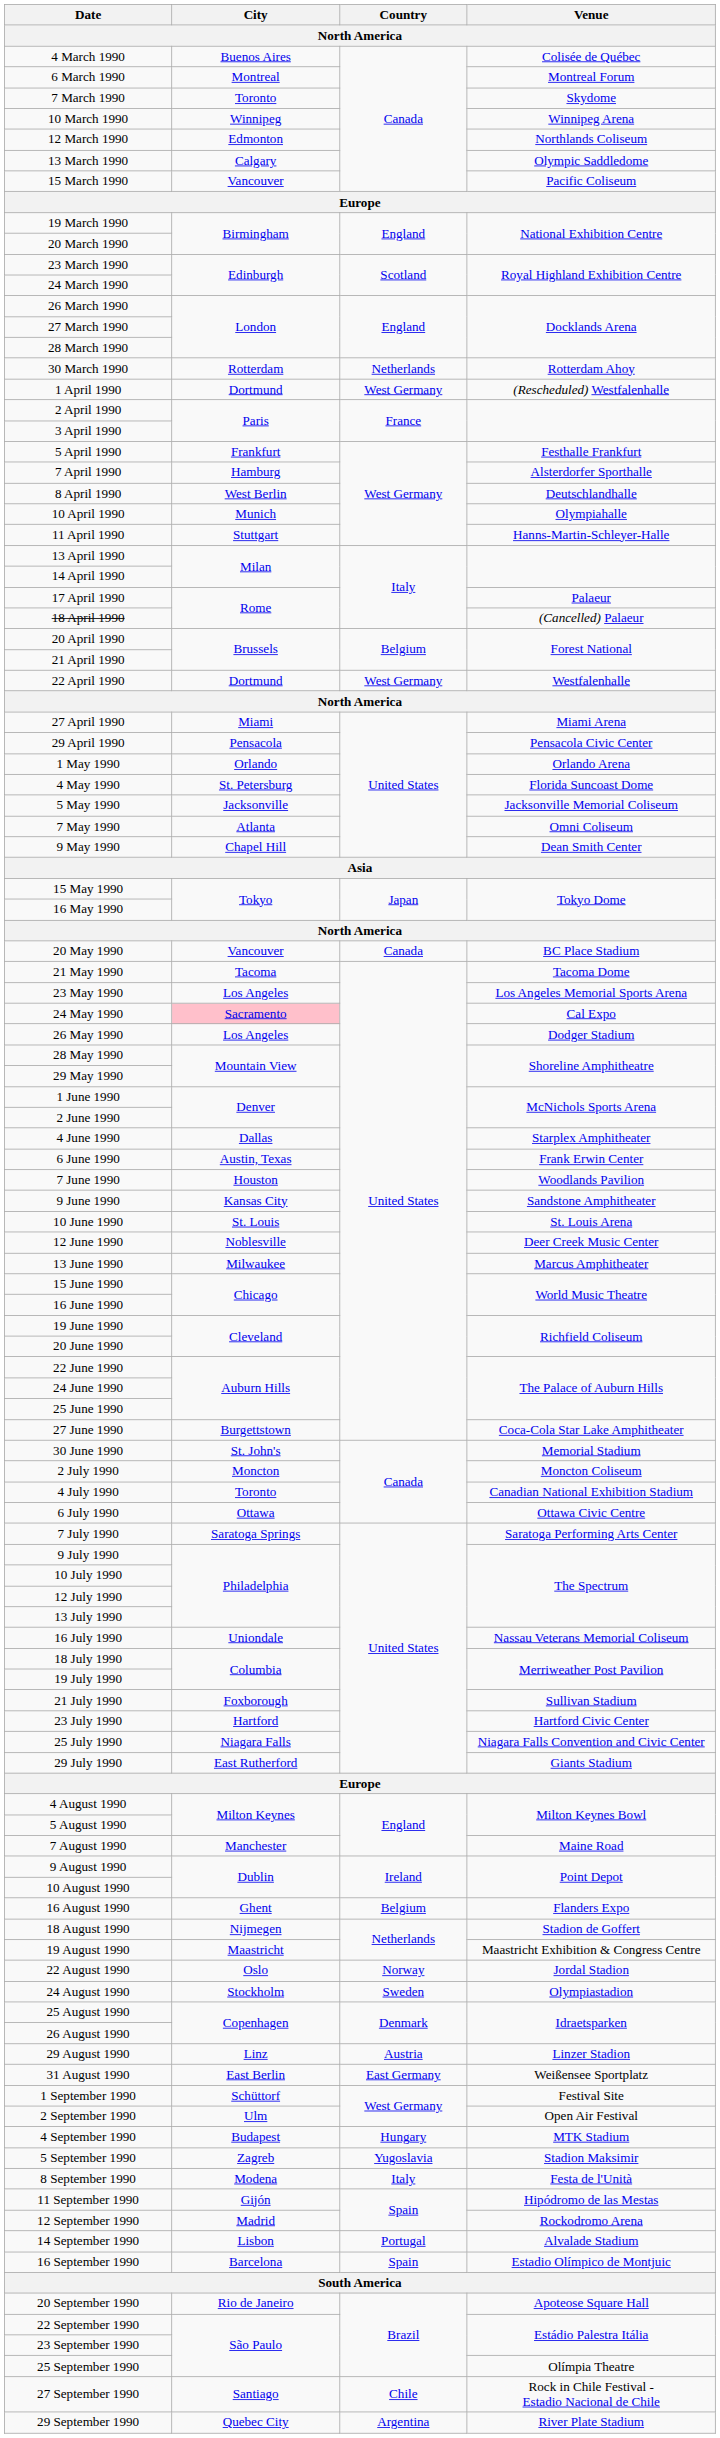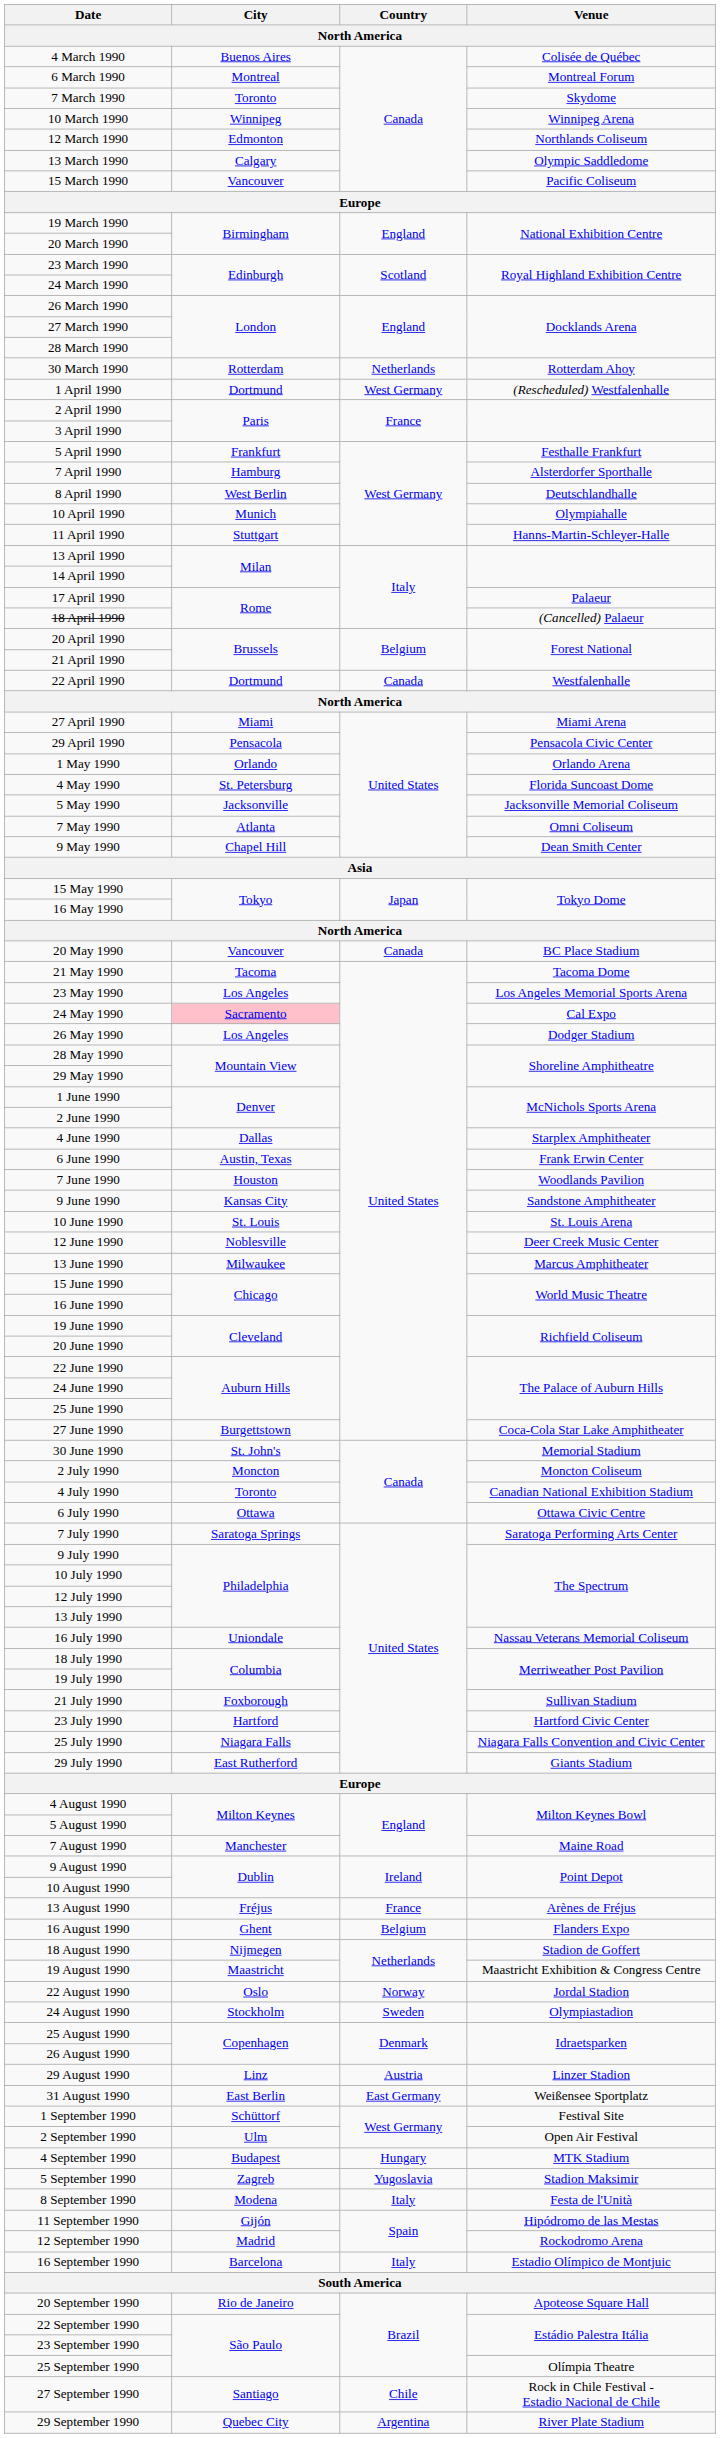22 April 1990 | Country: West Germany -> Canada
+ row: 13 August 1990 | Fréjus | France | Arènes de Fréjus
- row: 14 September 1990 | Lisbon | Portugal | Alvalade Stadium
16 September 1990 | Country: Spain -> Italy
